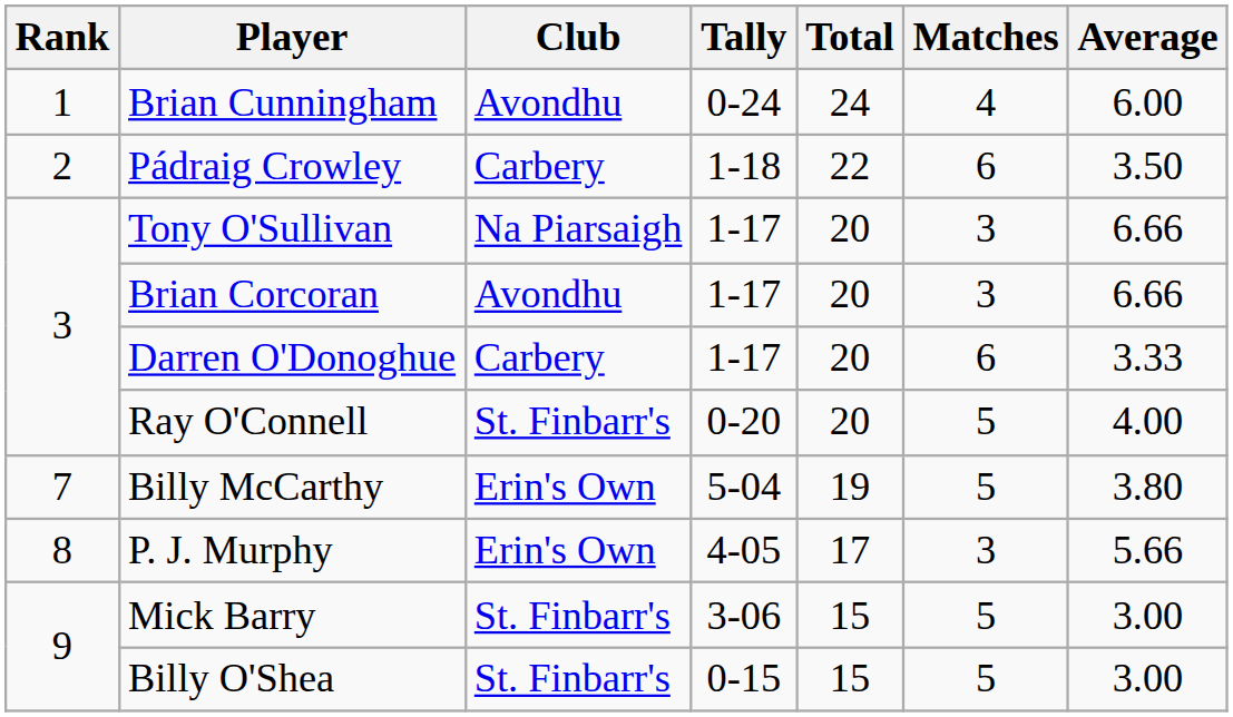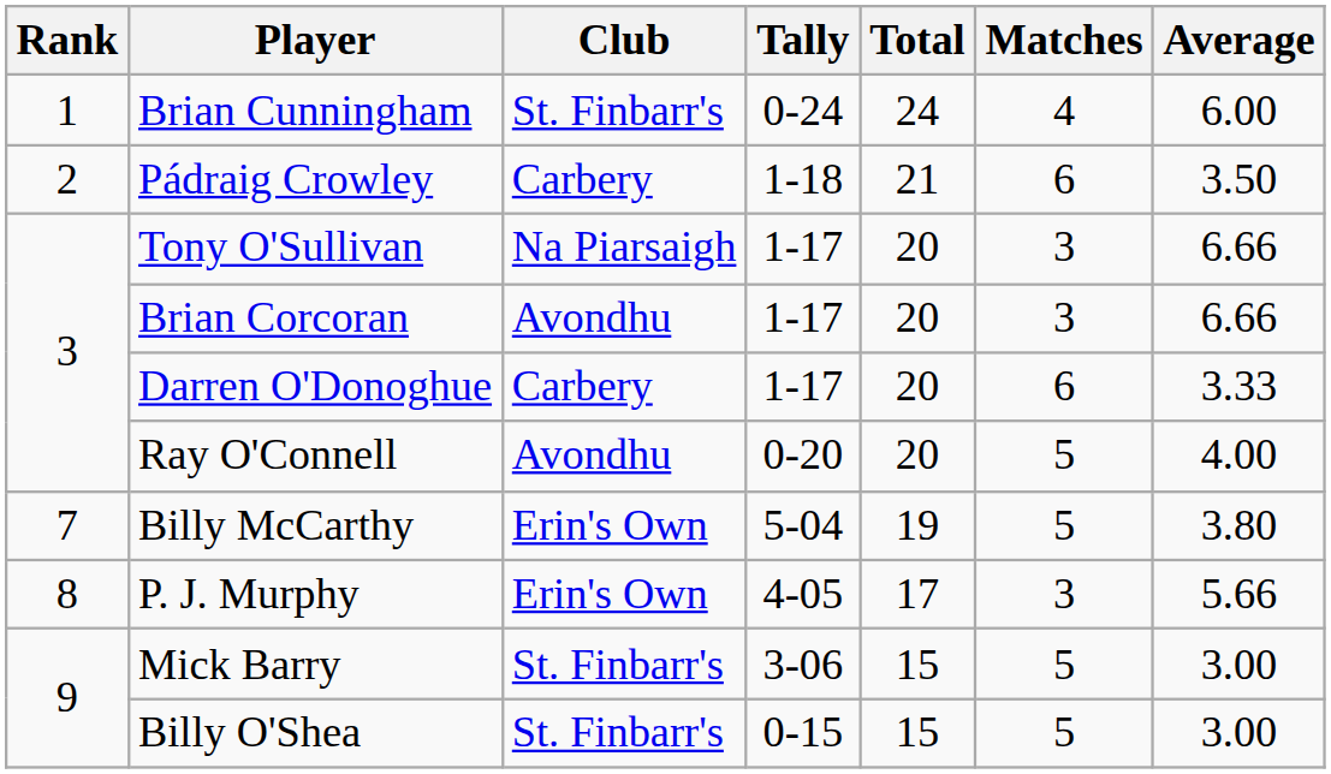Brian Cunningham | Club: Avondhu -> St. Finbarr's
Pádraig Crowley | Total: 22 -> 21
Ray O'Connell | Club: St. Finbarr's -> Avondhu
